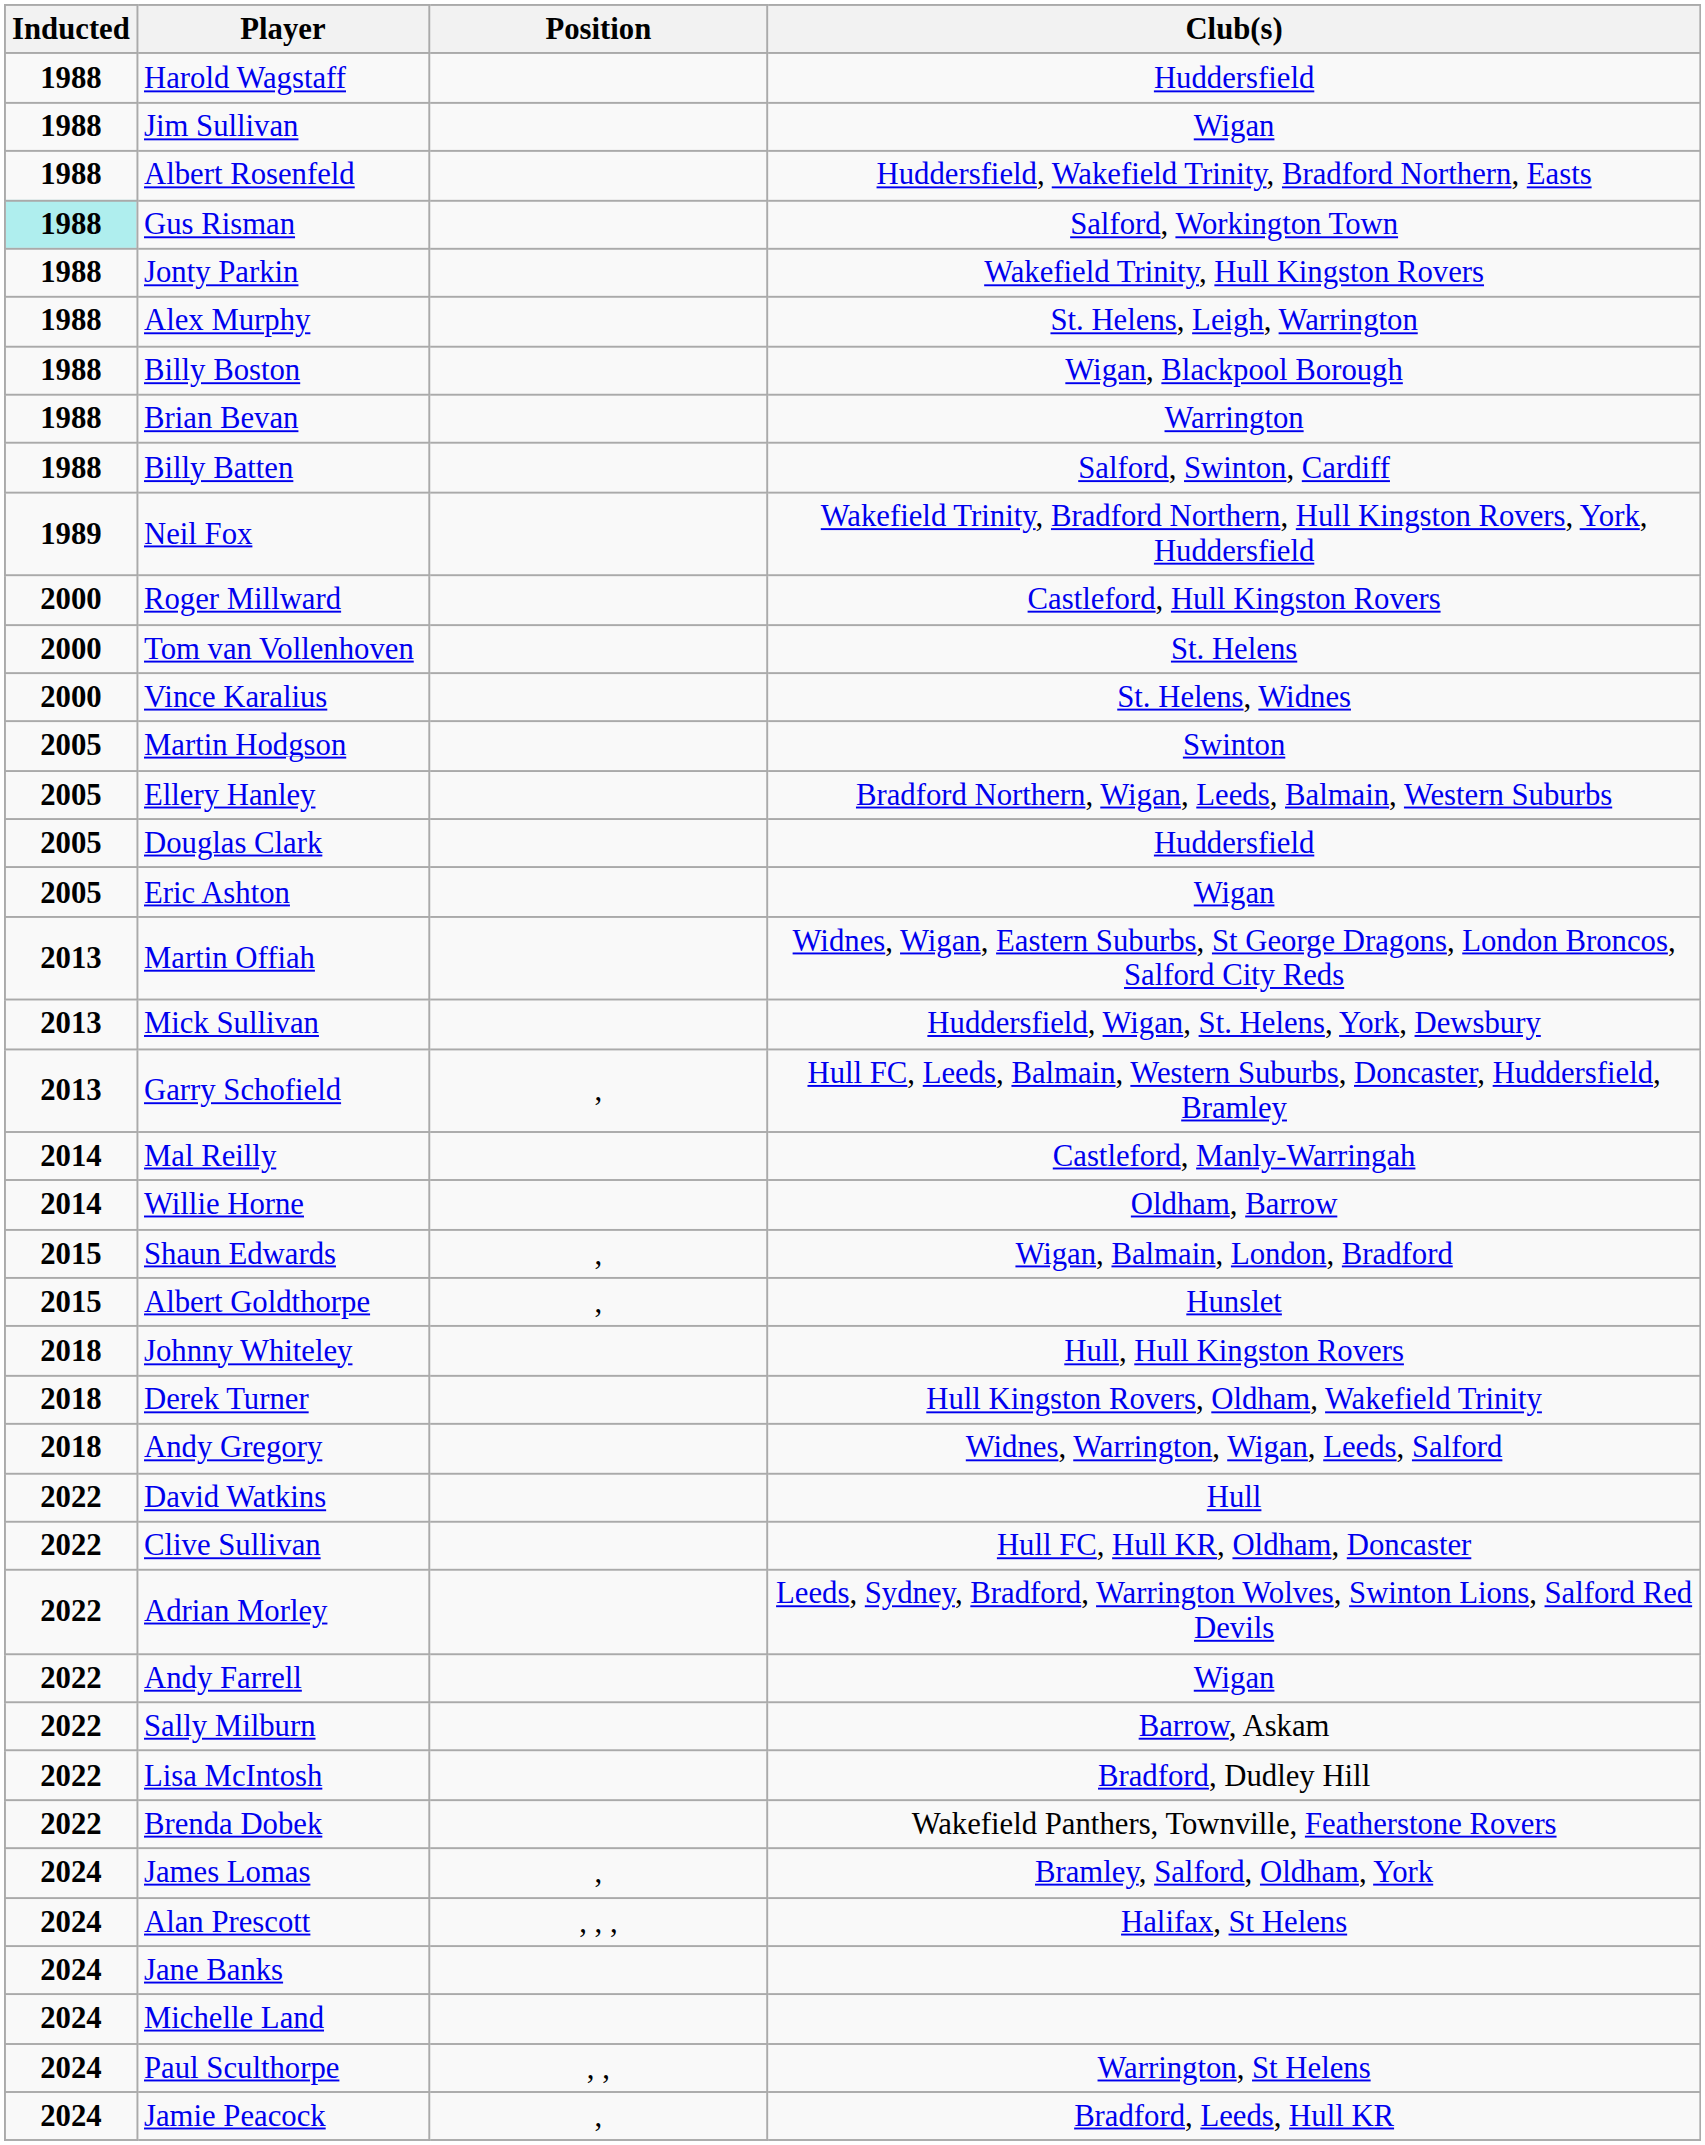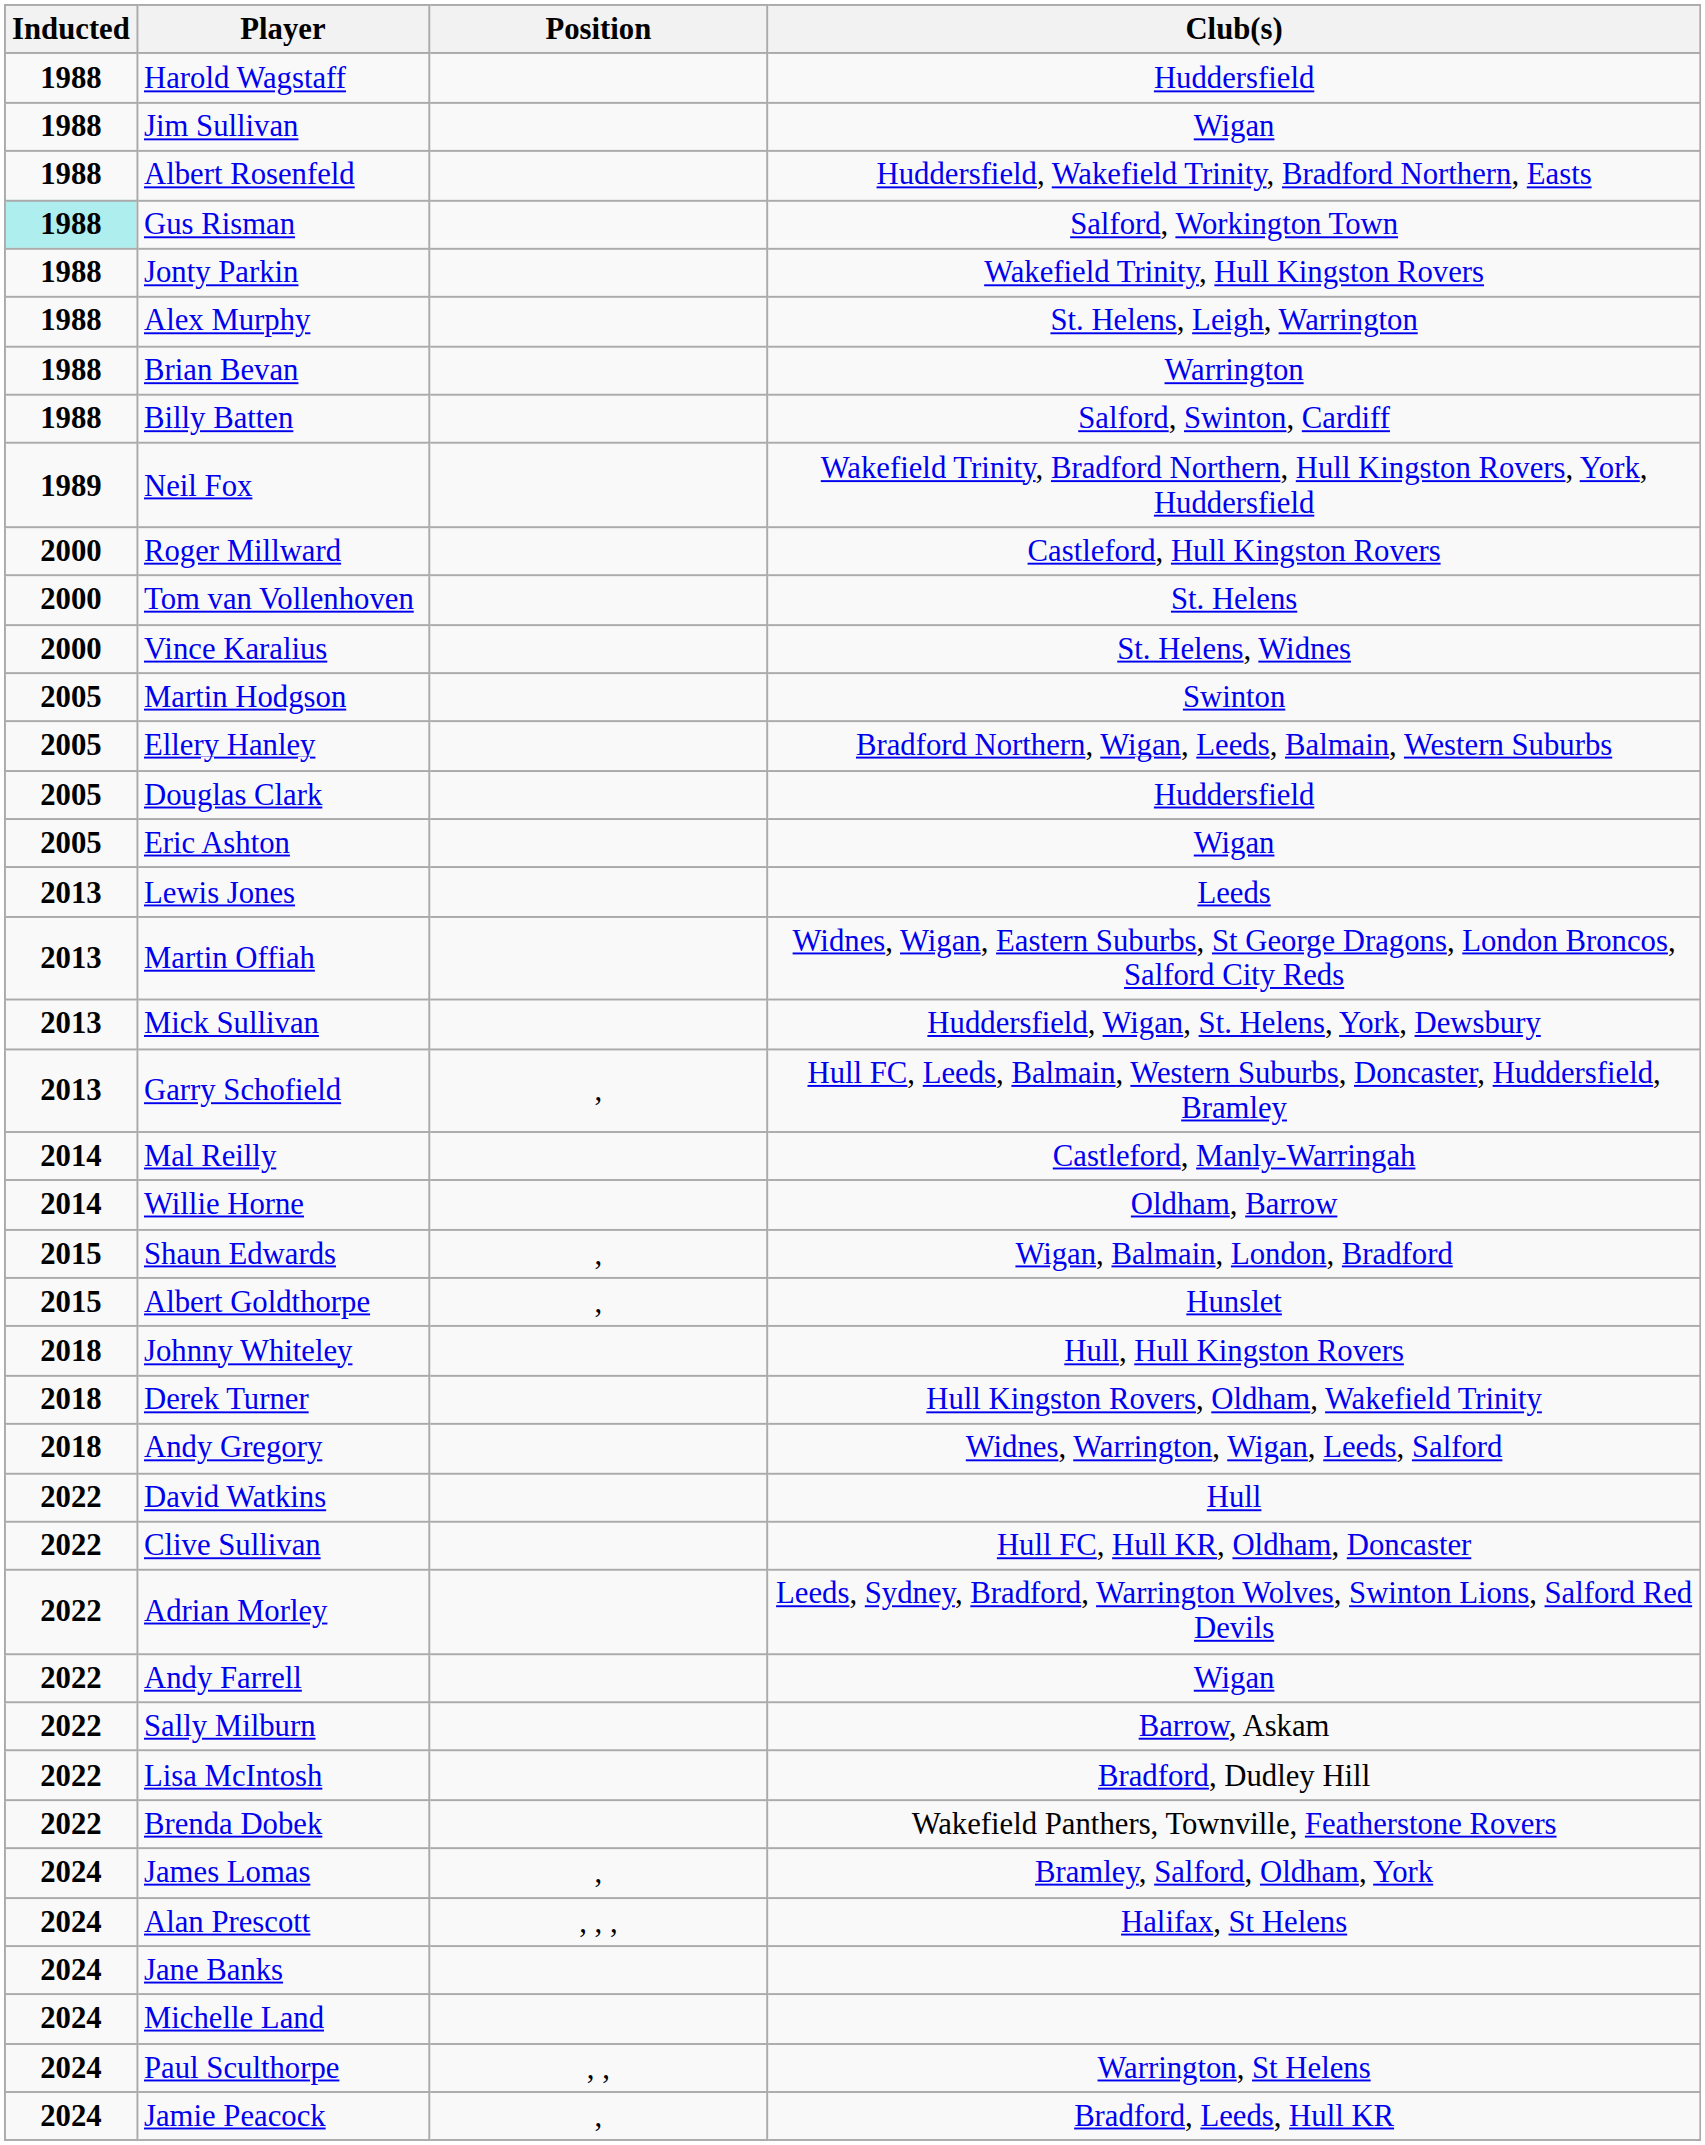- row: 1988 | Billy Boston | Wigan, Blackpool Borough
+ row: 2013 | Lewis Jones | Leeds
